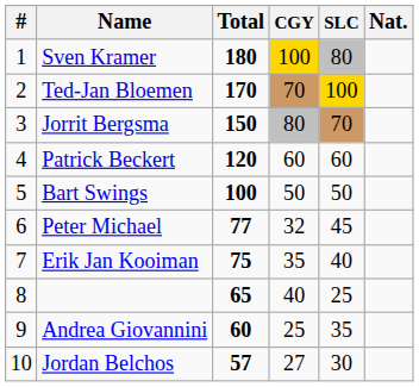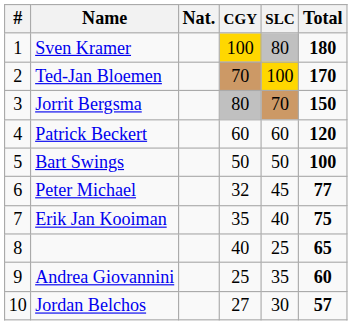columns swapped: Nat. <-> Total
